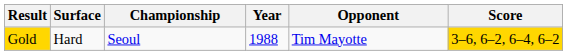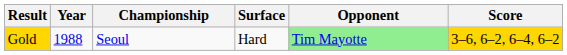columns swapped: Year <-> Surface
Gold | Opponent: no background -> lightgreen background
